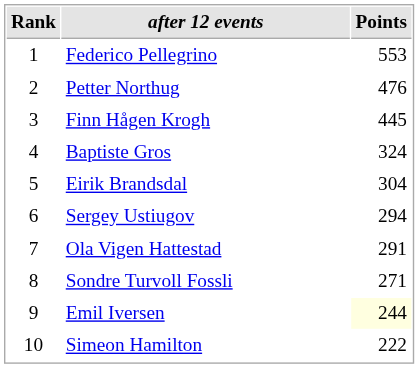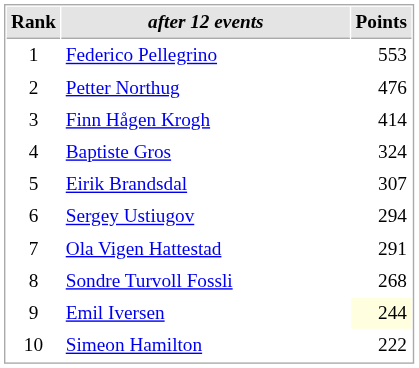Finn Hågen Krogh | Points: 445 -> 414
Eirik Brandsdal | Points: 304 -> 307
Sondre Turvoll Fossli | Points: 271 -> 268
